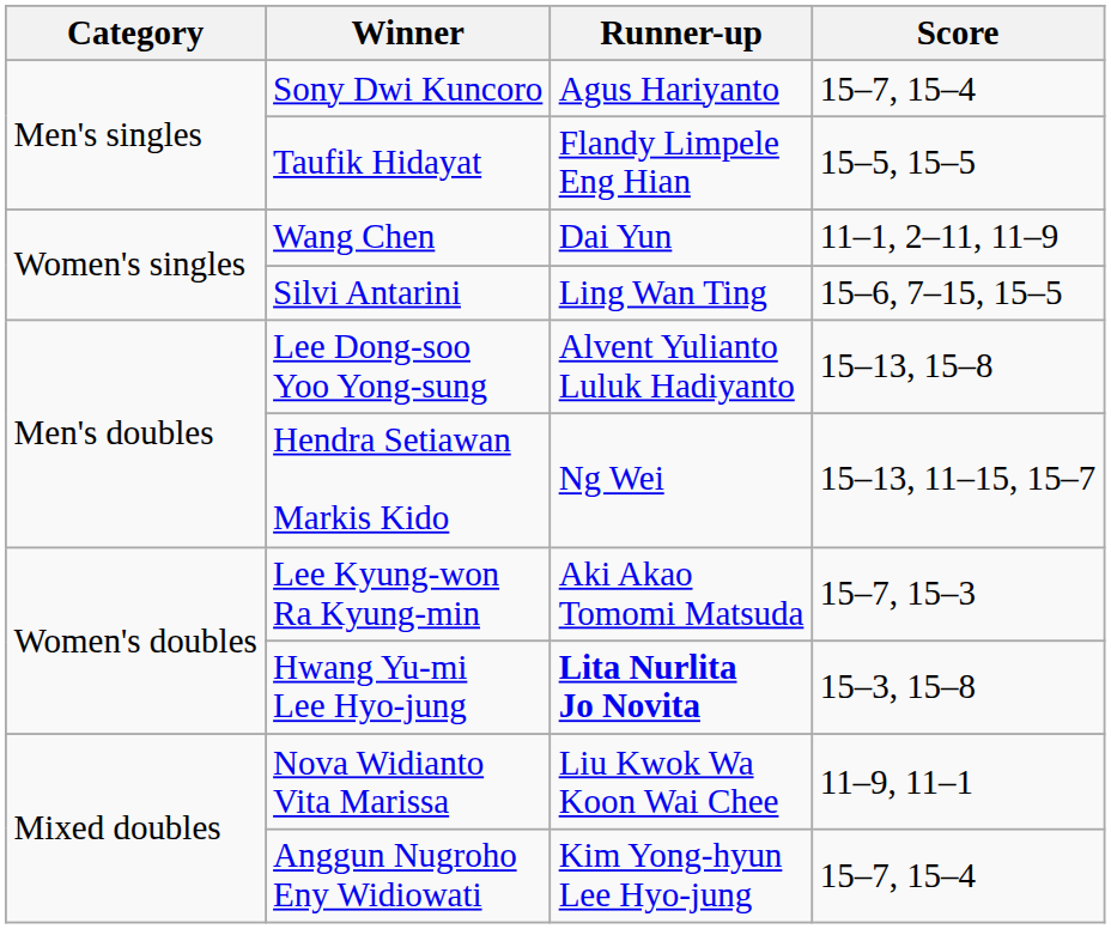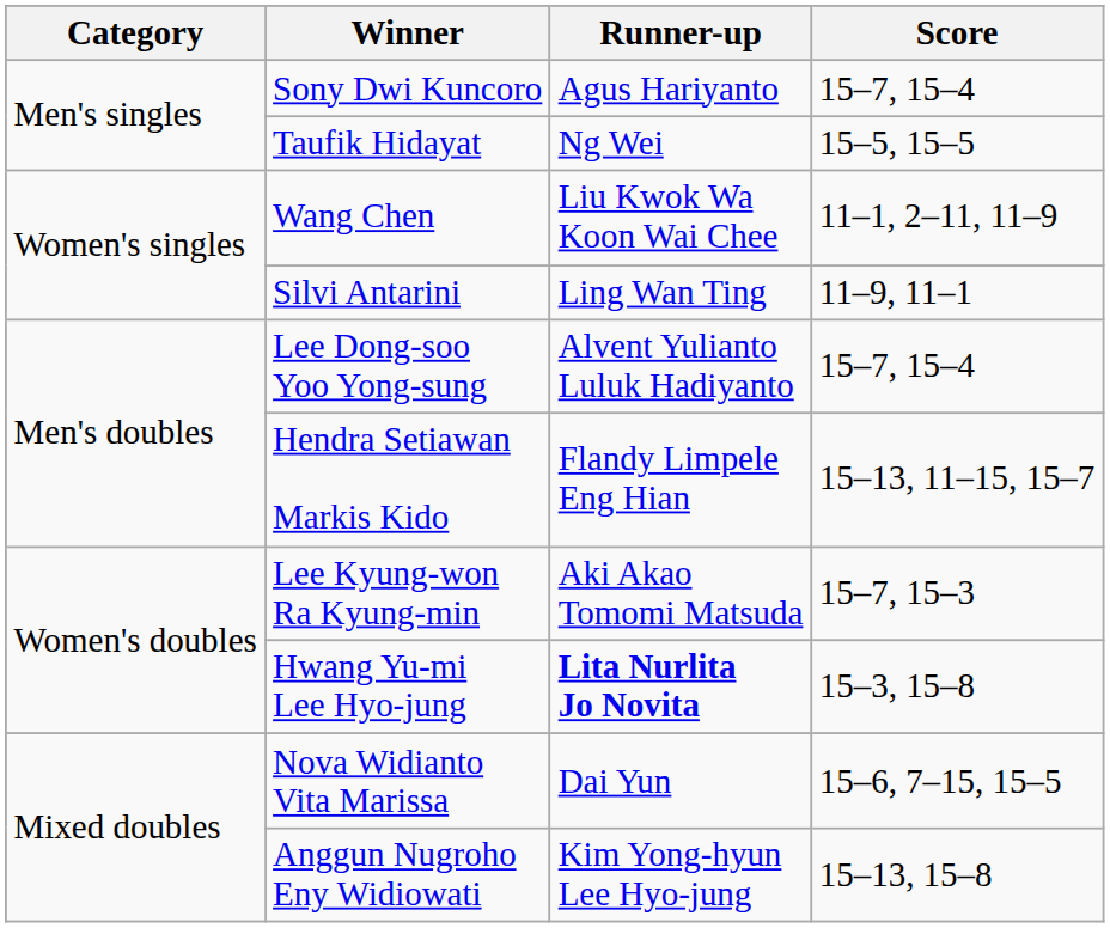Taufik Hidayat | Runner-up: Flandy Limpele Eng Hian -> Ng Wei
Wang Chen | Runner-up: Dai Yun -> Liu Kwok Wa Koon Wai Chee
Silvi Antarini | Score: 15–6, 7–15, 15–5 -> 11–9, 11–1
Lee Dong-soo Yoo Yong-sung | Score: 15–13, 15–8 -> 15–7, 15–4
Hendra Setiawan Markis Kido | Runner-up: Ng Wei -> Flandy Limpele Eng Hian
Nova Widianto Vita Marissa | Runner-up: Liu Kwok Wa Koon Wai Chee -> Dai Yun
Nova Widianto Vita Marissa | Score: 11–9, 11–1 -> 15–6, 7–15, 15–5
Anggun Nugroho Eny Widiowati | Score: 15–7, 15–4 -> 15–13, 15–8
